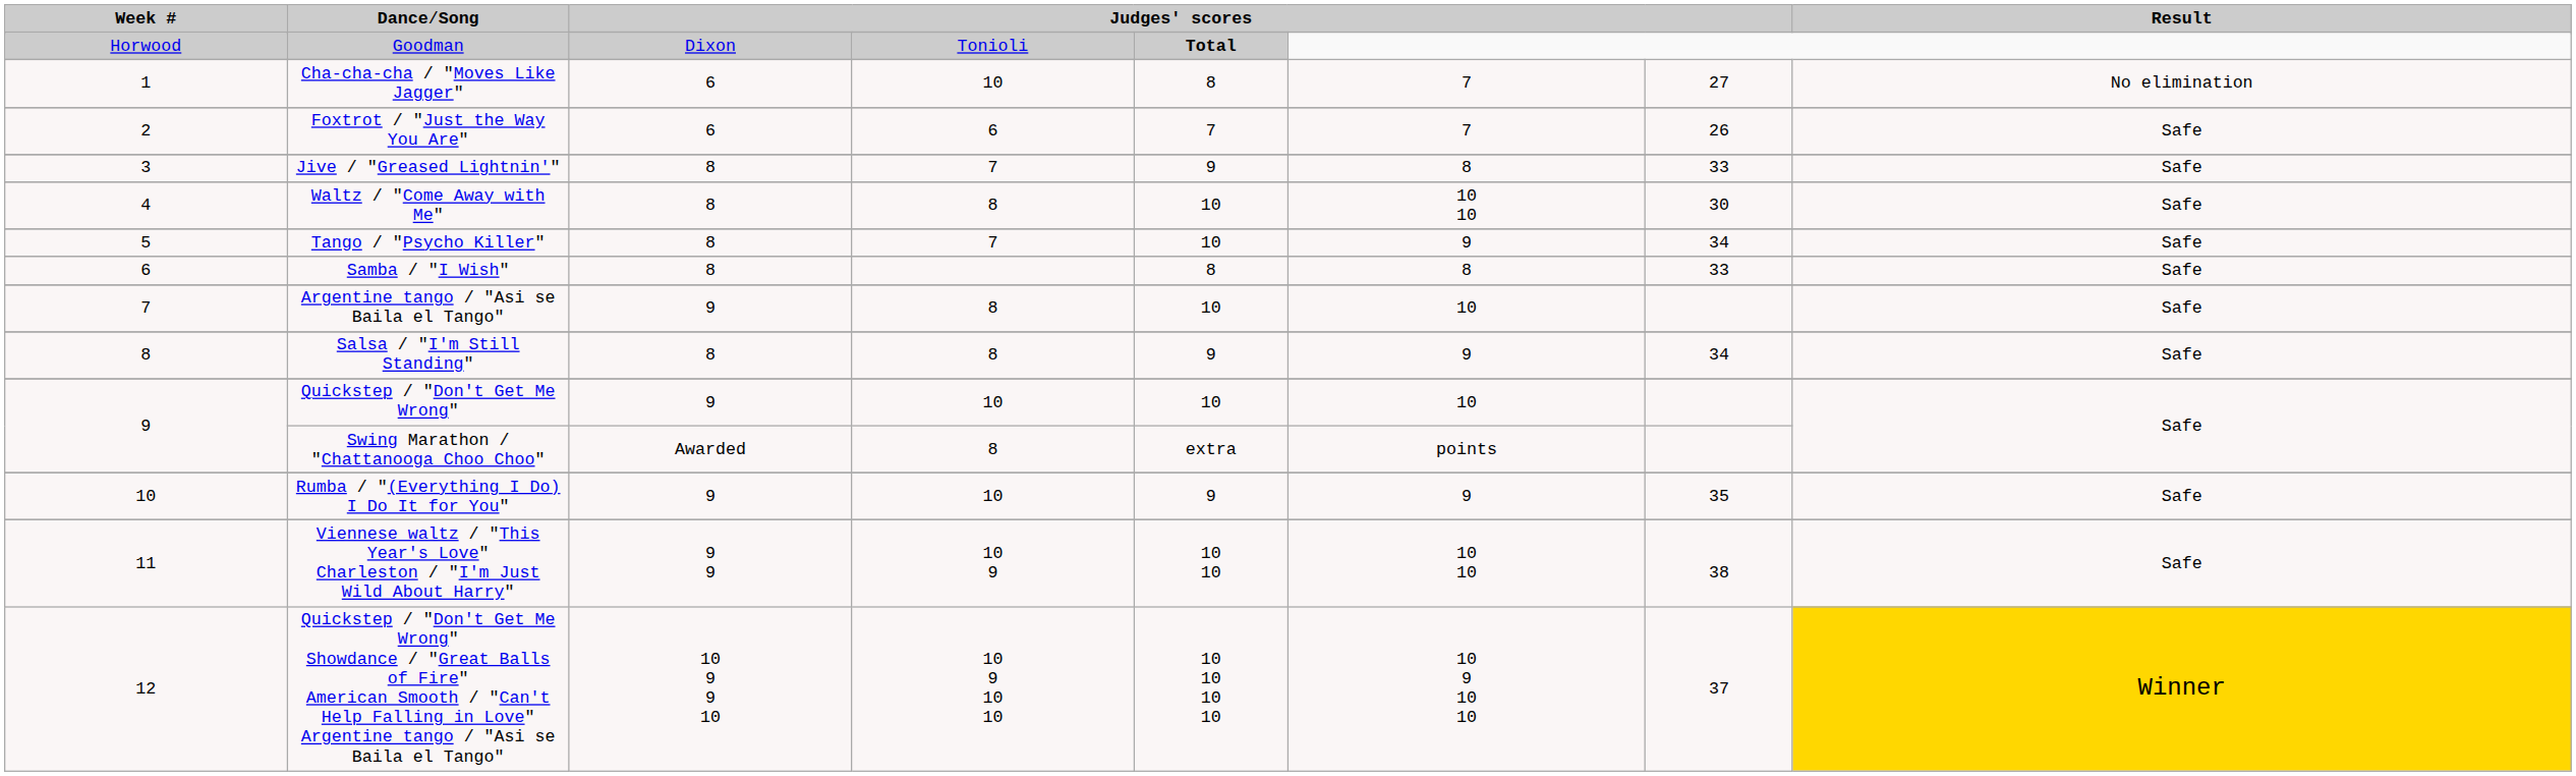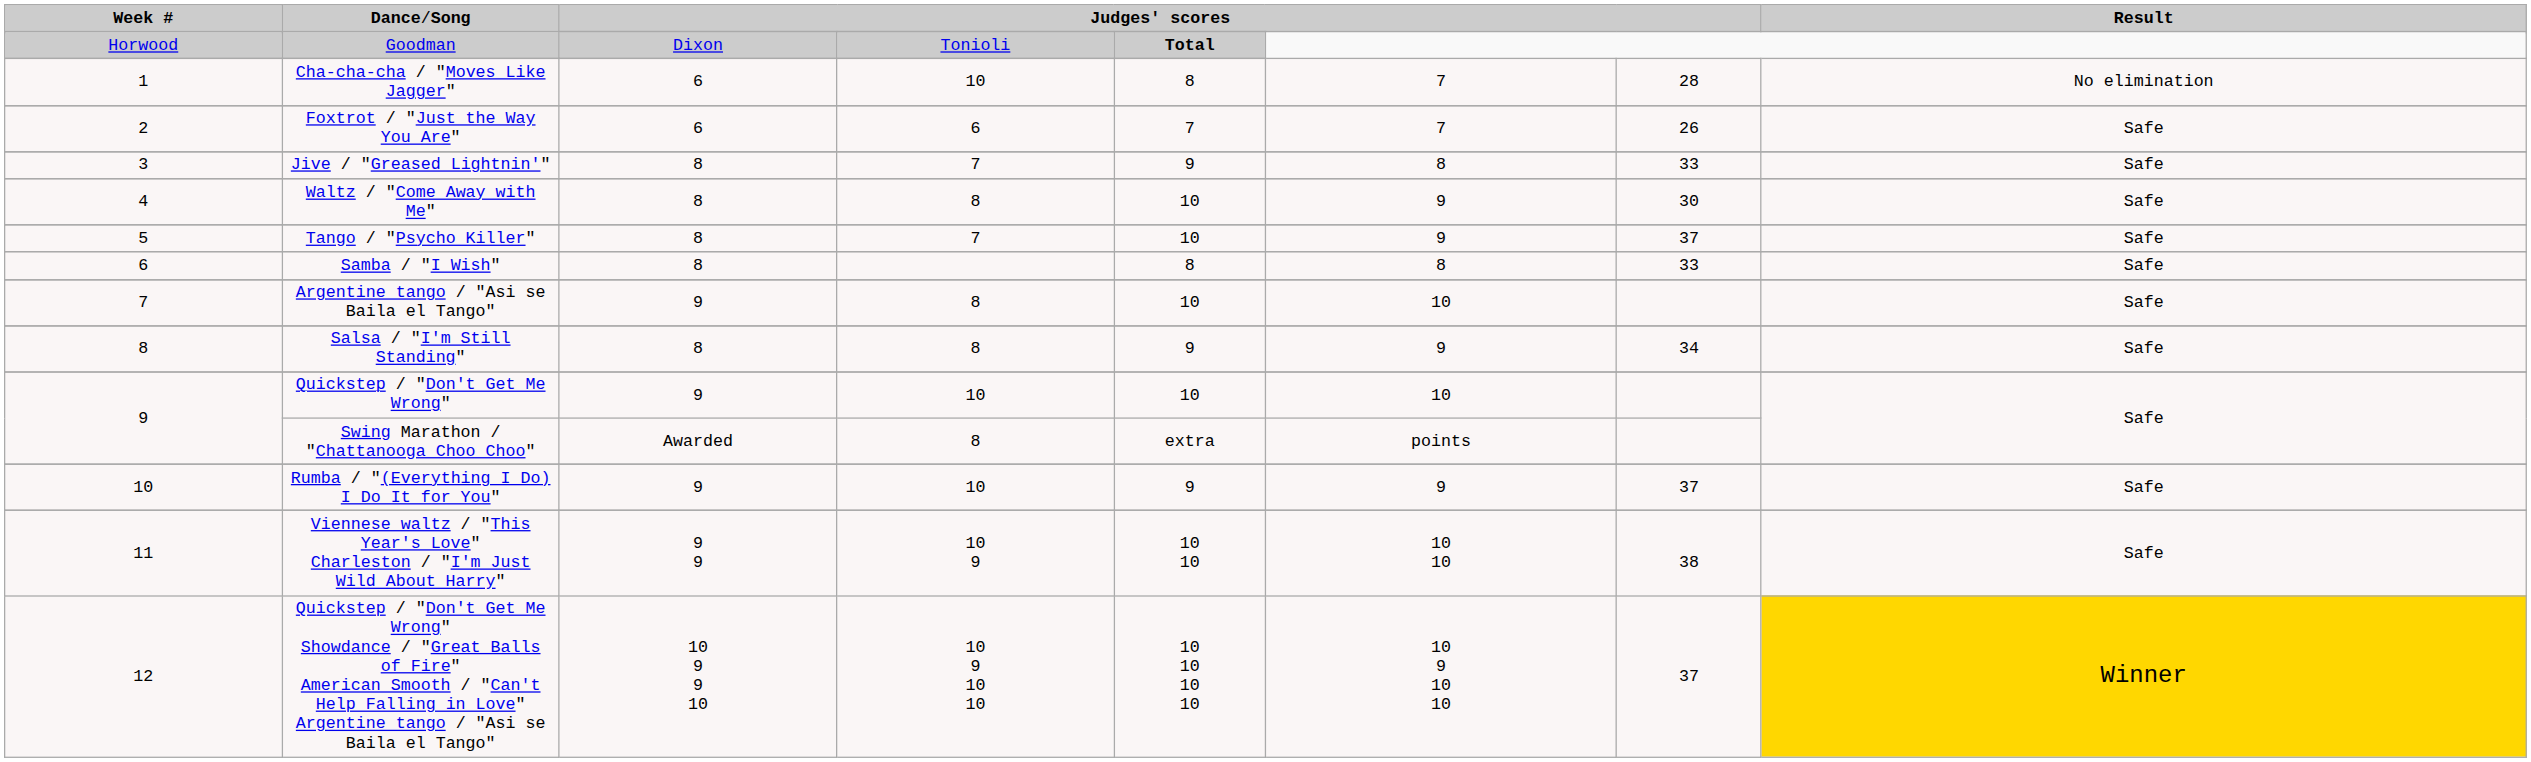Cha-cha-cha / "Moves Like Jagger" | column 7: 27 -> 28
Waltz / "Come Away with Me" | column 6: 10 10 -> 9
Tango / "Psycho Killer" | column 7: 34 -> 37
Rumba / "(Everything I Do) I Do It for You" | column 7: 35 -> 37
